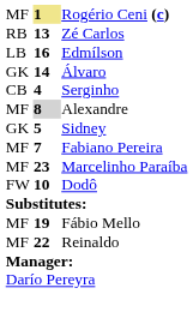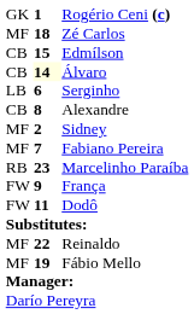Rogério Ceni (c) | column 1: MF -> GK
Rogério Ceni (c) | column 2: khaki background -> no background
Zé Carlos | column 1: RB -> MF
Zé Carlos | column 2: 13 -> 18
Edmílson | column 1: LB -> CB
Edmílson | column 2: 16 -> 15
Álvaro | column 1: GK -> CB
Álvaro | column 2: no background -> lightyellow background
Serginho | column 1: CB -> LB
Serginho | column 2: 4 -> 6
Alexandre | column 1: MF -> CB
Alexandre | column 2: lightgrey background -> no background
Sidney | column 1: GK -> MF
Sidney | column 2: 5 -> 2
Marcelinho Paraíba | column 1: MF -> RB
+ row: FW | 9 | França
Dodô | column 2: 10 -> 11
rows swapped: Reinaldo <-> Fábio Mello
